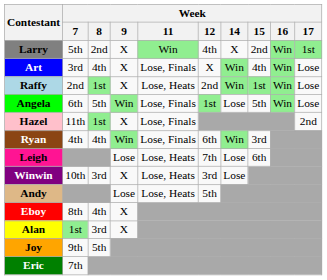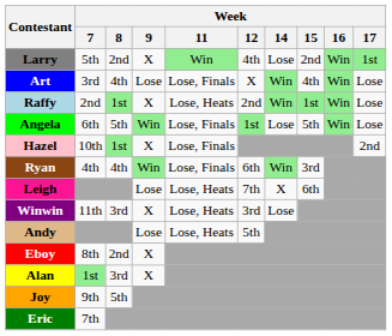Larry | Week / 14: X -> Lose
Art | Week / 9: X -> Lose
Hazel | Week / 7: 11th -> 10th
Leigh | Week / 14: Lose -> X
Winwin | Week / 7: 10th -> 11th
Eboy | Week / 8: 4th -> 2nd
